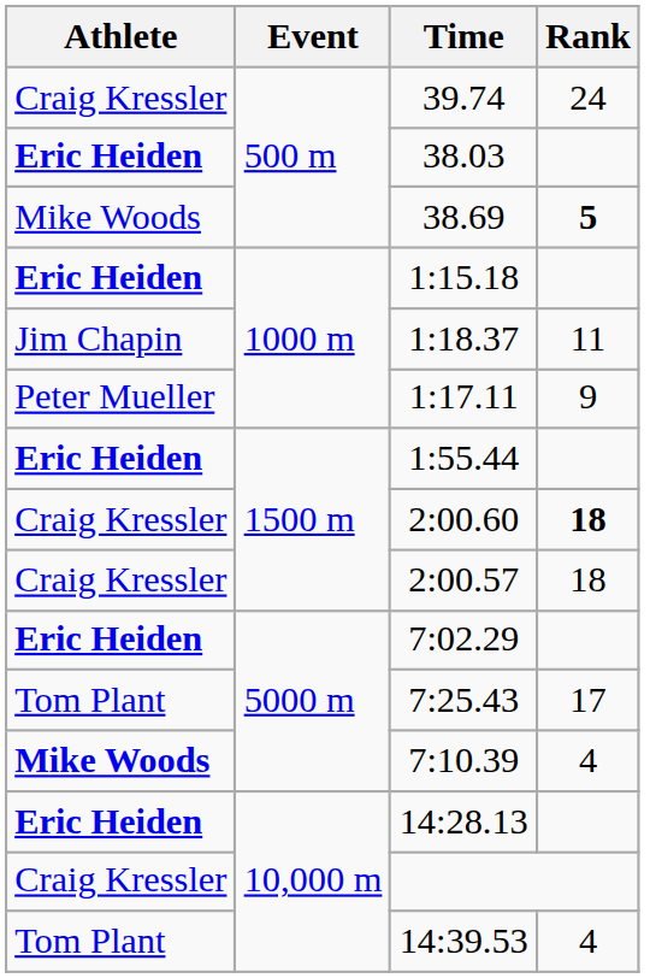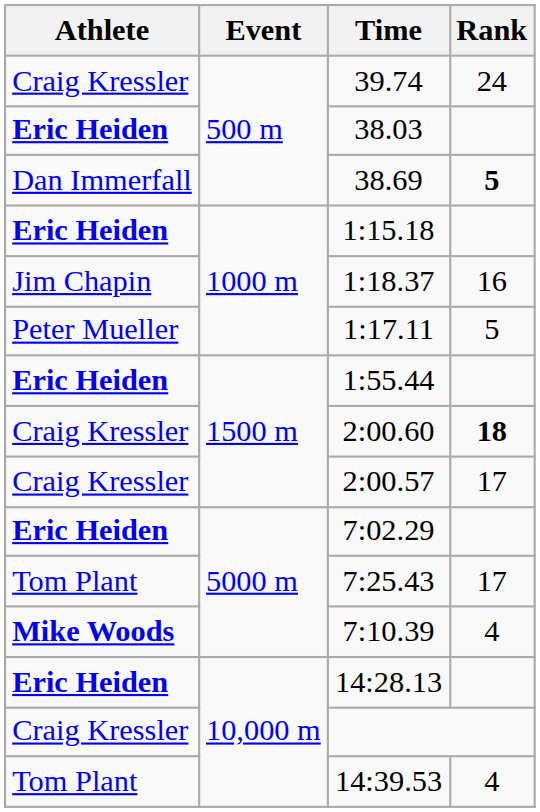38.69 | Athlete: Mike Woods -> Dan Immerfall
1:18.37 | Rank: 11 -> 16
1:17.11 | Rank: 9 -> 5
2:00.57 | Rank: 18 -> 17
